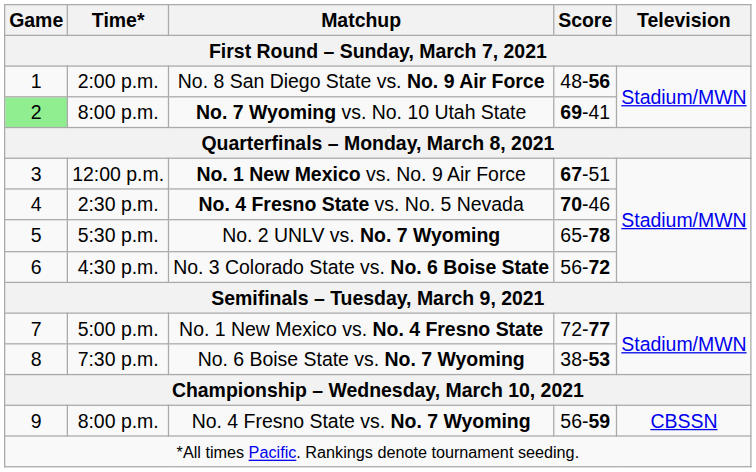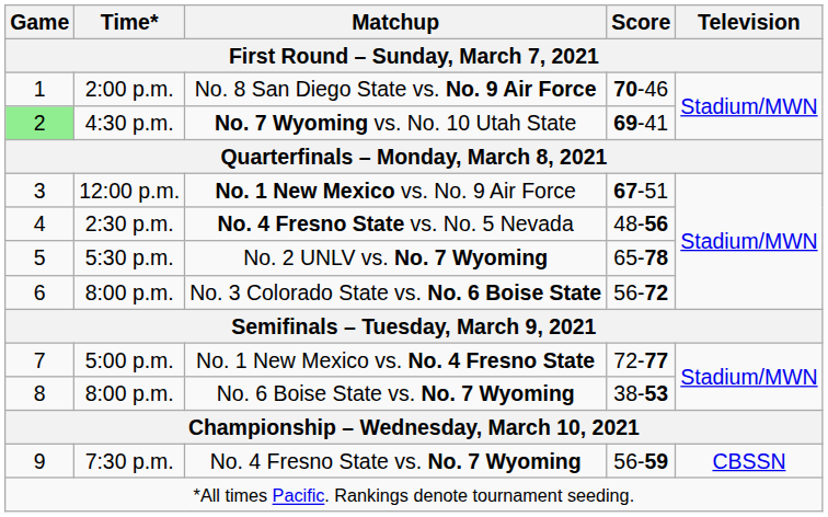No. 8 San Diego State vs. No. 9 Air Force | Score: 48-56 -> 70-46
No. 7 Wyoming vs. No. 10 Utah State | Time*: 8:00 p.m. -> 4:30 p.m.
No. 4 Fresno State vs. No. 5 Nevada | Score: 70-46 -> 48-56
No. 3 Colorado State vs. No. 6 Boise State | Time*: 4:30 p.m. -> 8:00 p.m.
No. 6 Boise State vs. No. 7 Wyoming | Time*: 7:30 p.m. -> 8:00 p.m.
No. 4 Fresno State vs. No. 7 Wyoming | Time*: 8:00 p.m. -> 7:30 p.m.
